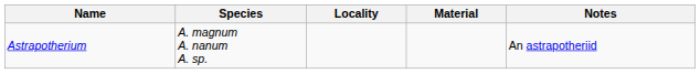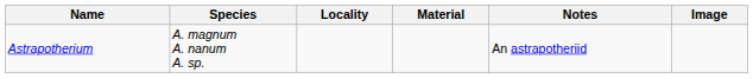+ column: Image
